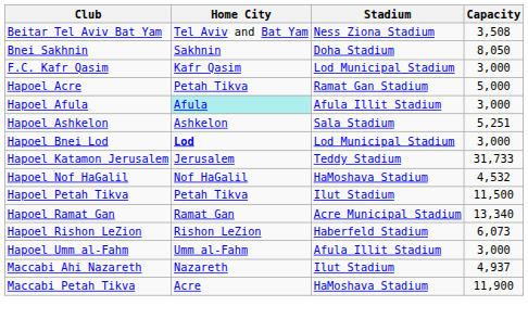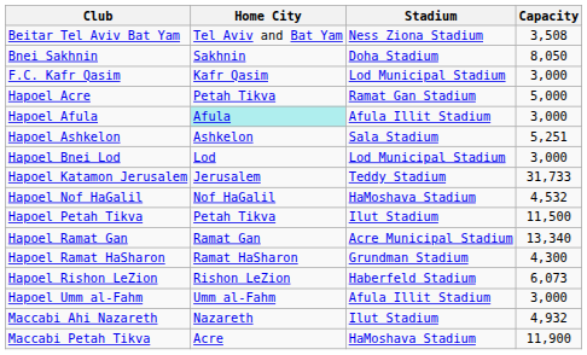Hapoel Bnei Lod | Home City: bold -> normal
+ row: Hapoel Ramat HaSharon | Ramat HaSharon | Grundman Stadium | 4,300
Maccabi Ahi Nazareth | Capacity: 4,937 -> 4,932
